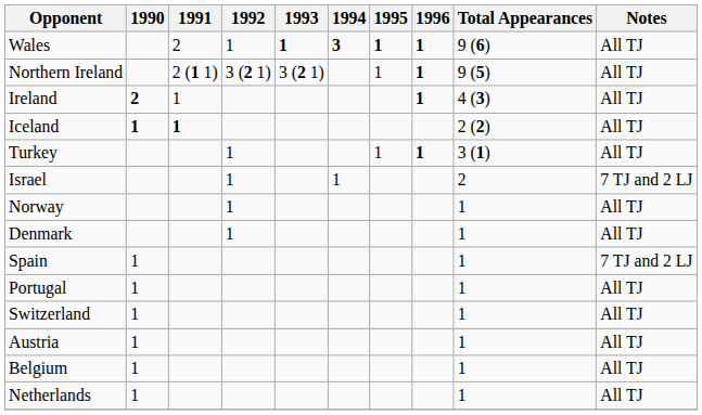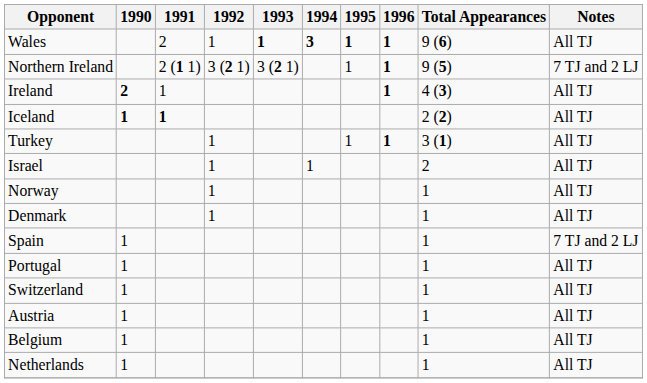Northern Ireland | Notes: All TJ -> 7 TJ and 2 LJ
Israel | Notes: 7 TJ and 2 LJ -> All TJ
